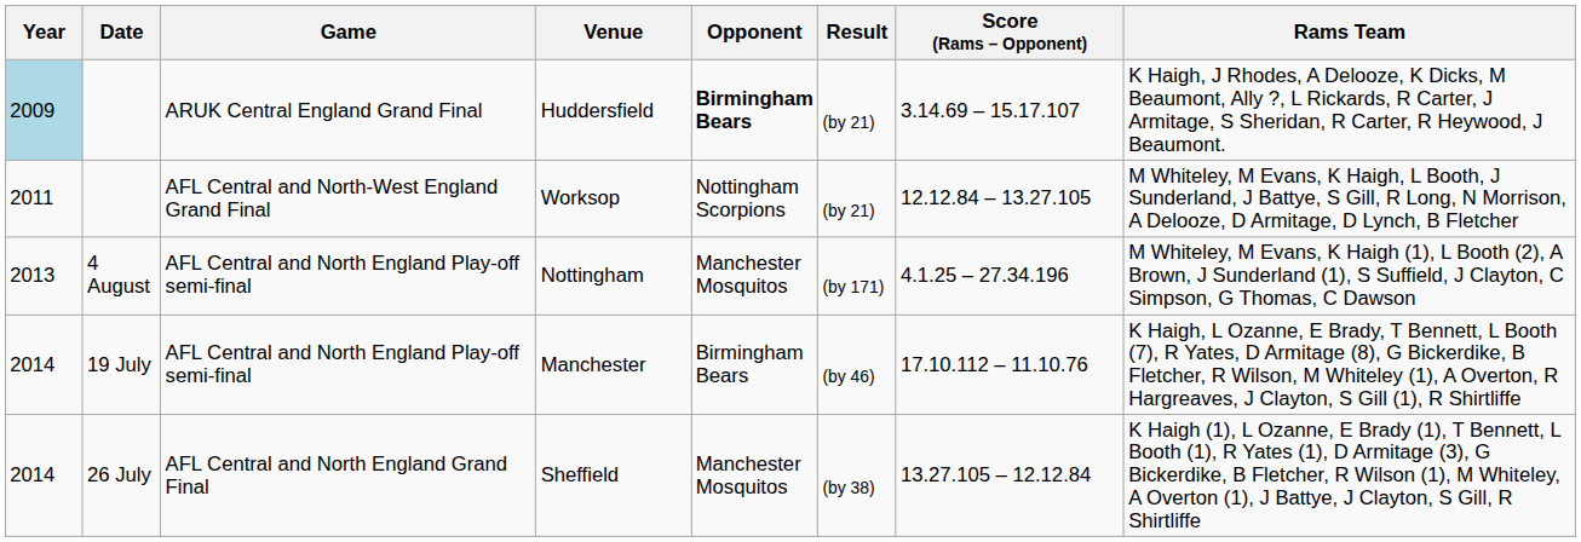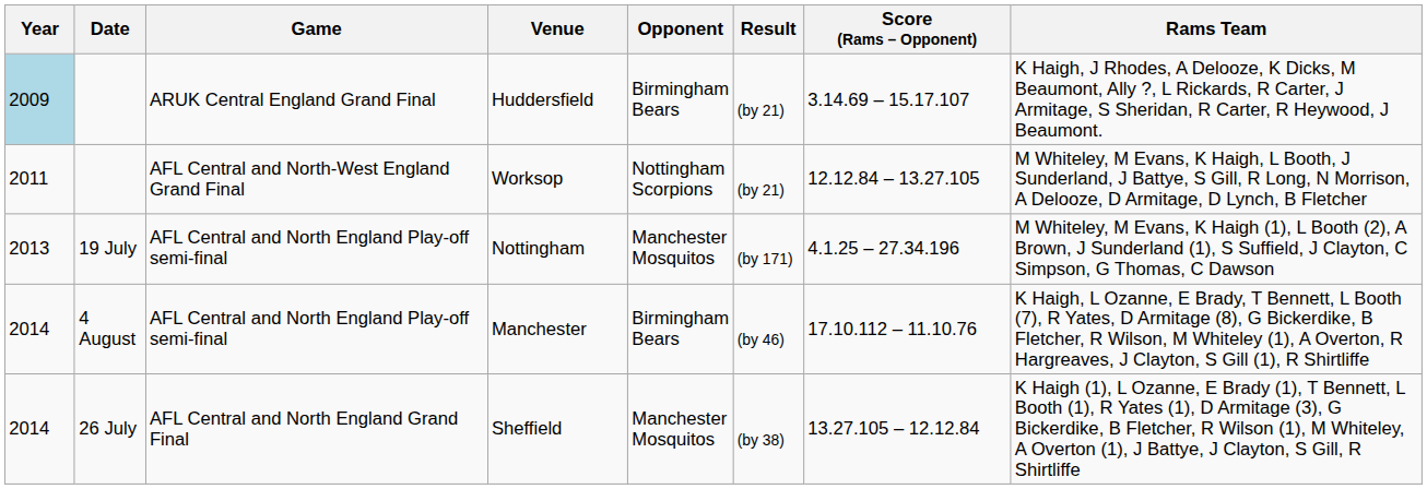Huddersfield | Opponent: bold -> normal
Nottingham | Date: 4 August -> 19 July
Manchester | Date: 19 July -> 4 August
